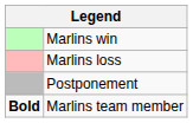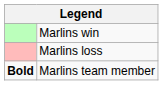- row: Postponement
